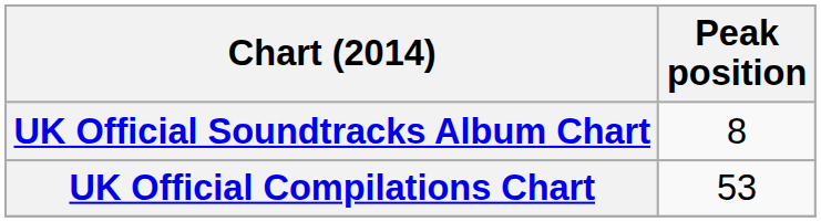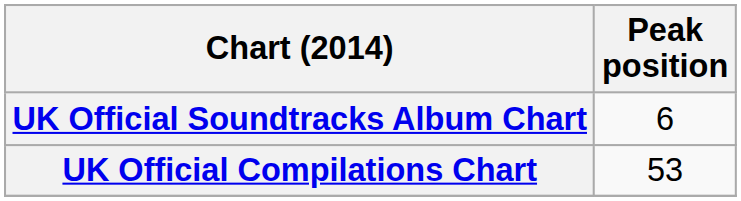UK Official Soundtracks Album Chart | Peak position: 8 -> 6
